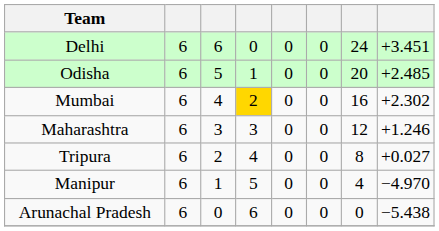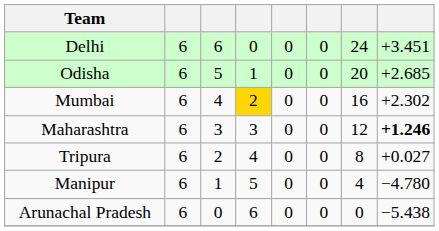Odisha | column 8: +2.485 -> +2.685
Maharashtra | column 8: normal -> bold
Manipur | column 8: −4.970 -> −4.780
